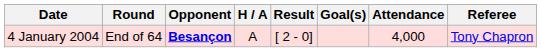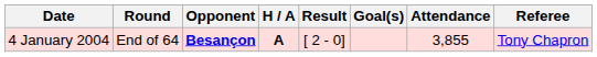4 January 2004 | H / A: normal -> bold
4 January 2004 | Attendance: 4,000 -> 3,855
